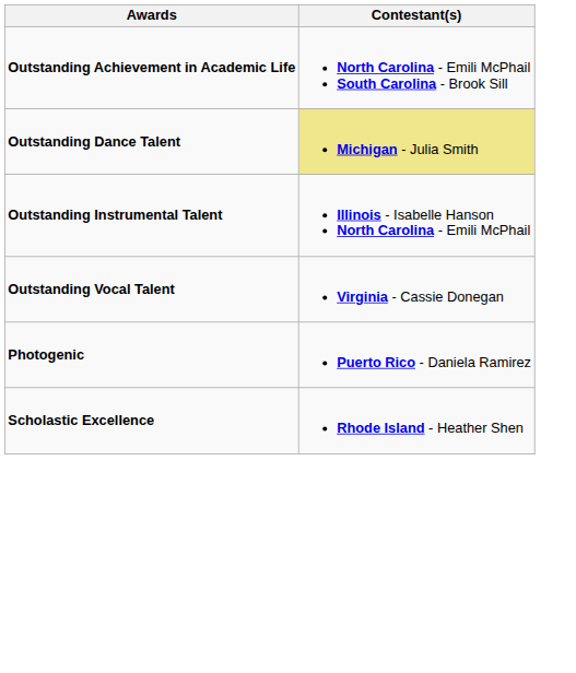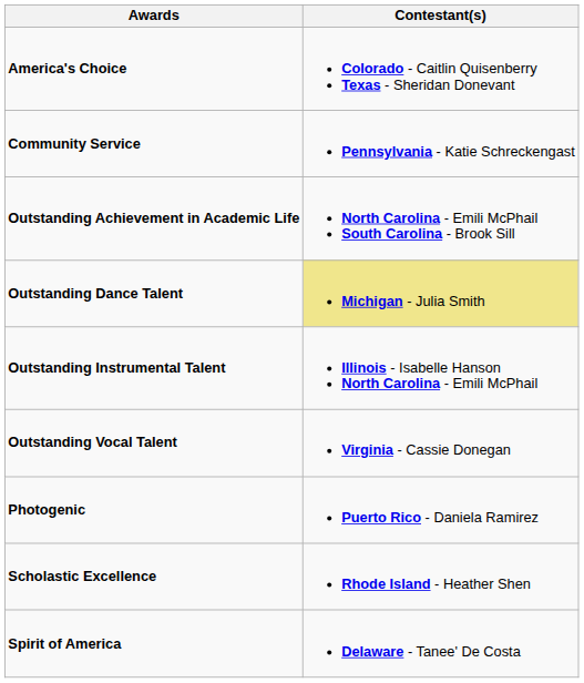+ row: America's Choice | Colorado - Caitlin Quisenberry Texas - Sheridan Donevant
+ row: Community Service | Pennsylvania - Katie Schreckengast
+ row: Spirit of America | Delaware - Tanee' De Costa
